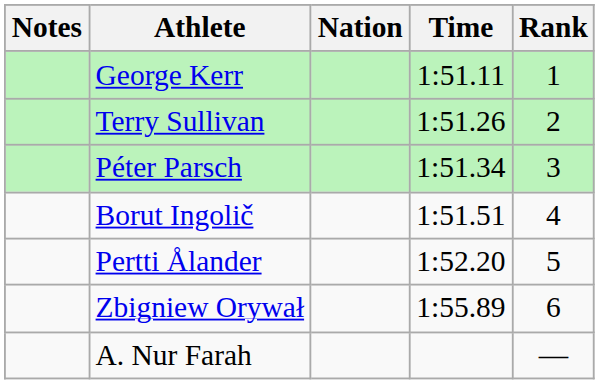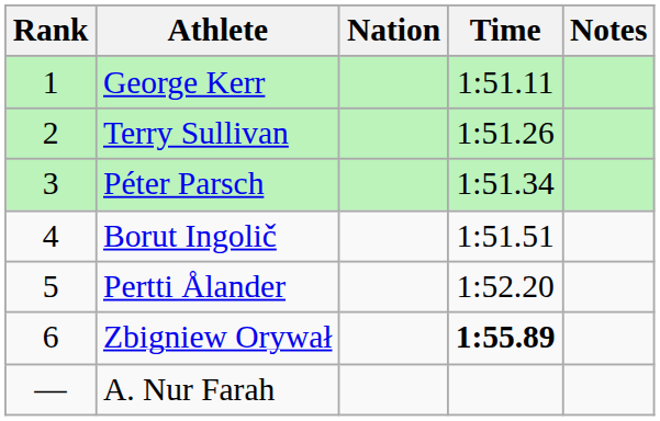columns swapped: Rank <-> Notes
Zbigniew Orywał | Time: normal -> bold
